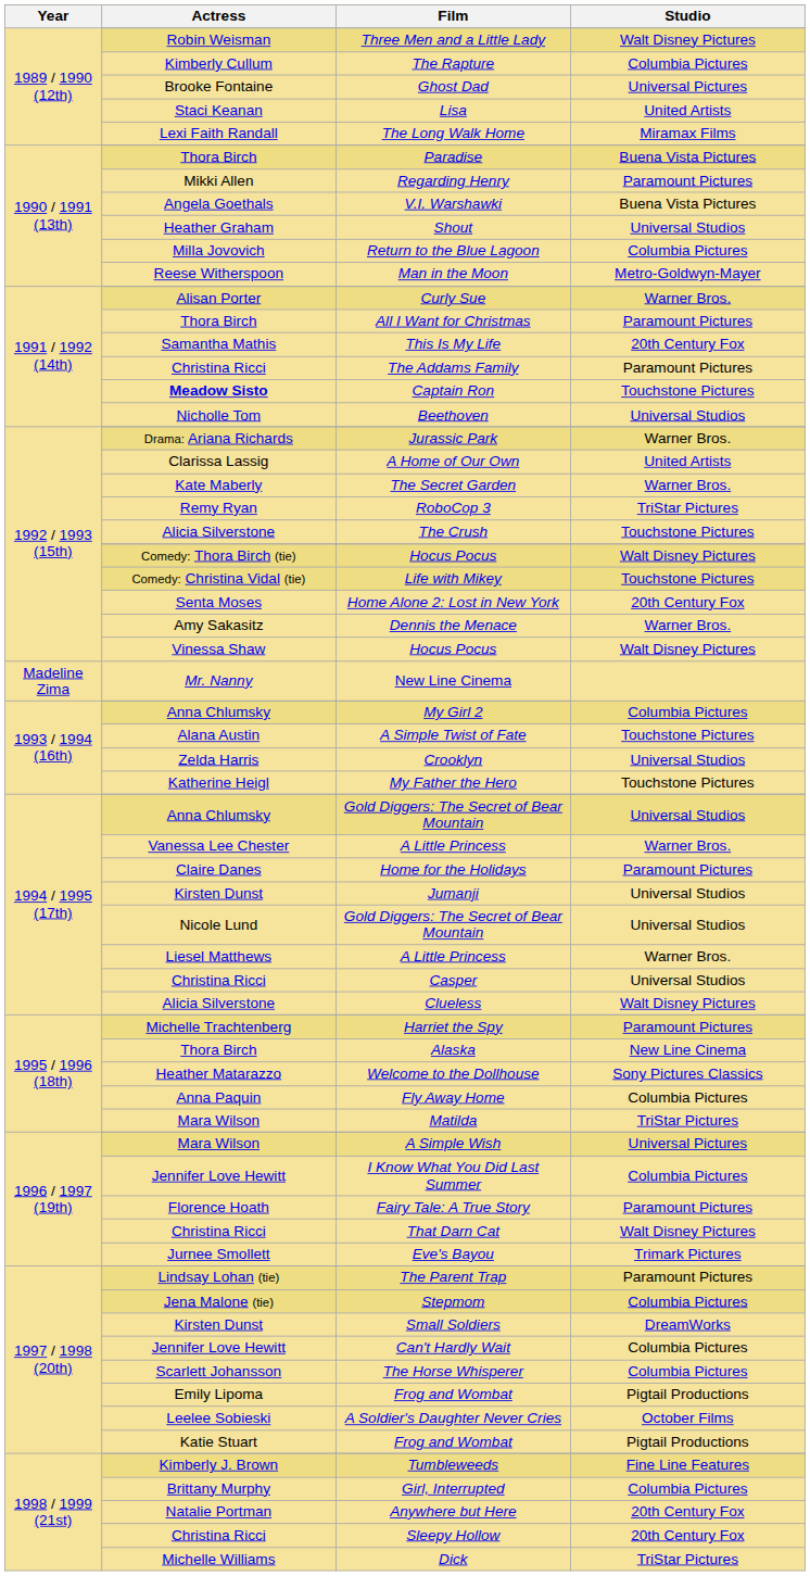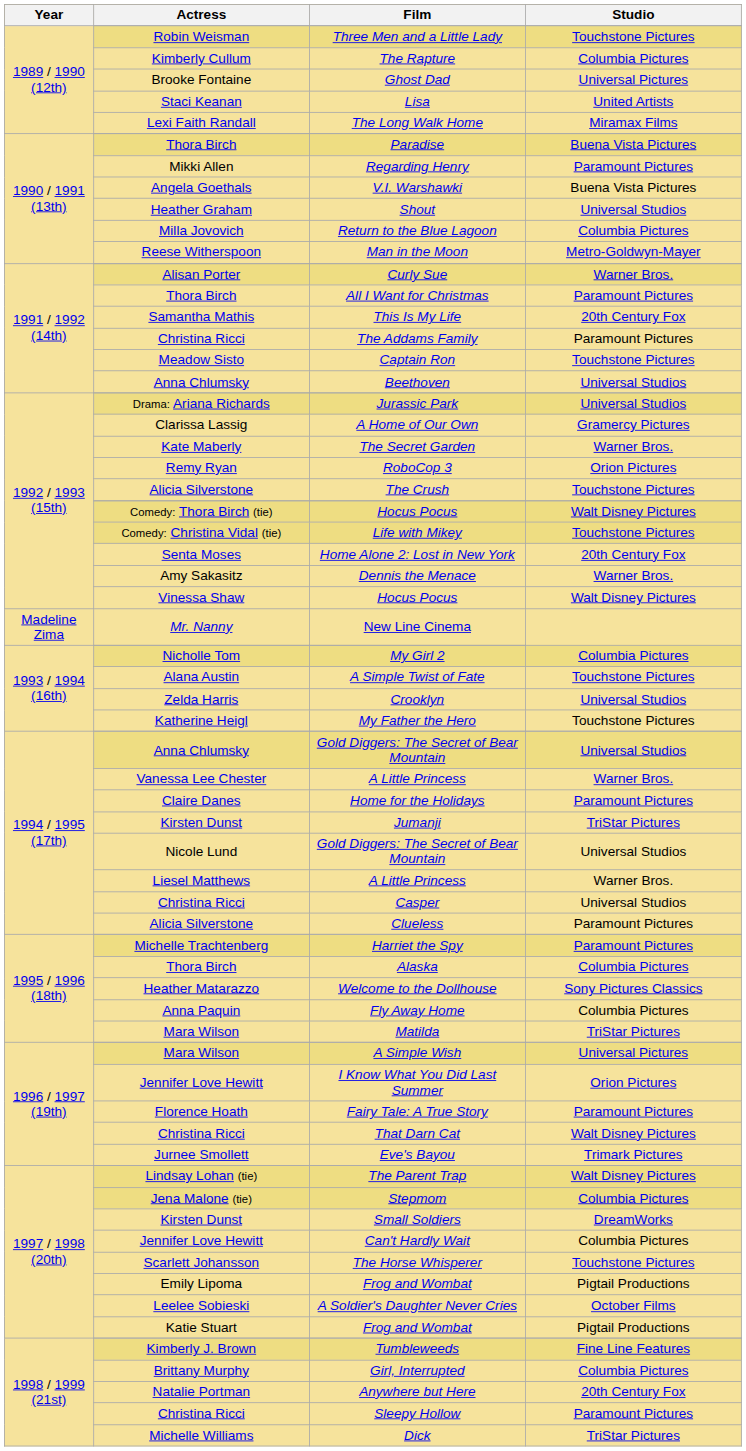Three Men and a Little Lady | Studio: Walt Disney Pictures -> Touchstone Pictures
Captain Ron | Actress: bold -> normal
Beethoven | Actress: Nicholle Tom -> Anna Chlumsky
Jurassic Park | Studio: Warner Bros. -> Universal Studios
A Home of Our Own | Studio: United Artists -> Gramercy Pictures
RoboCop 3 | Studio: TriStar Pictures -> Orion Pictures
My Girl 2 | Actress: Anna Chlumsky -> Nicholle Tom
Jumanji | Studio: Universal Studios -> TriStar Pictures
Clueless | Studio: Walt Disney Pictures -> Paramount Pictures
Alaska | Studio: New Line Cinema -> Columbia Pictures
I Know What You Did Last Summer | Studio: Columbia Pictures -> Orion Pictures
The Parent Trap | Studio: Paramount Pictures -> Walt Disney Pictures
The Horse Whisperer | Studio: Columbia Pictures -> Touchstone Pictures
Sleepy Hollow | Studio: 20th Century Fox -> Paramount Pictures
